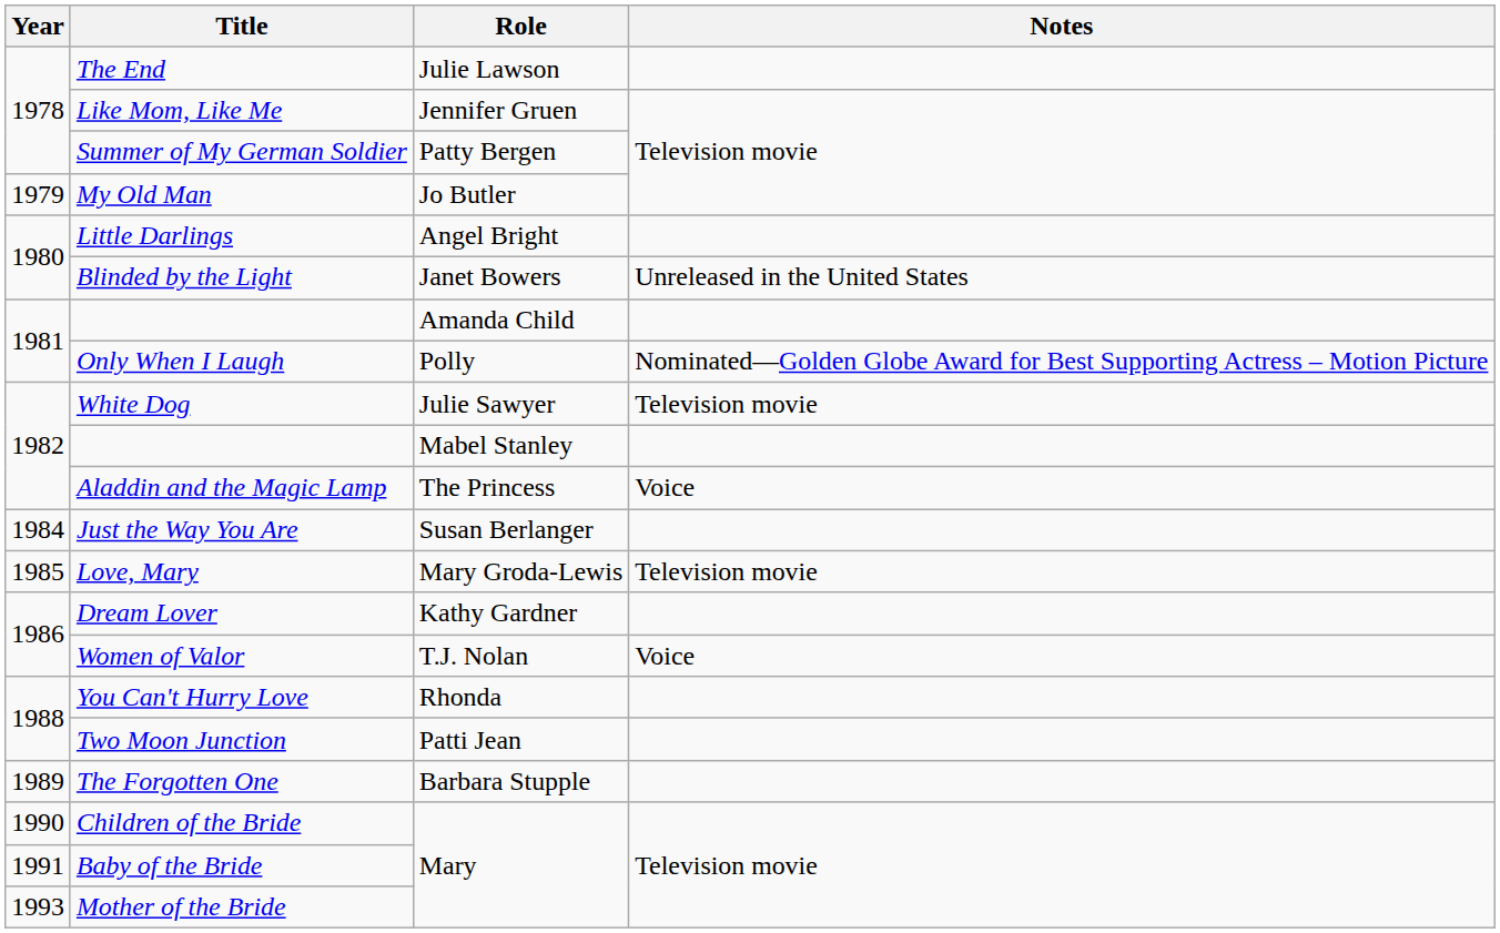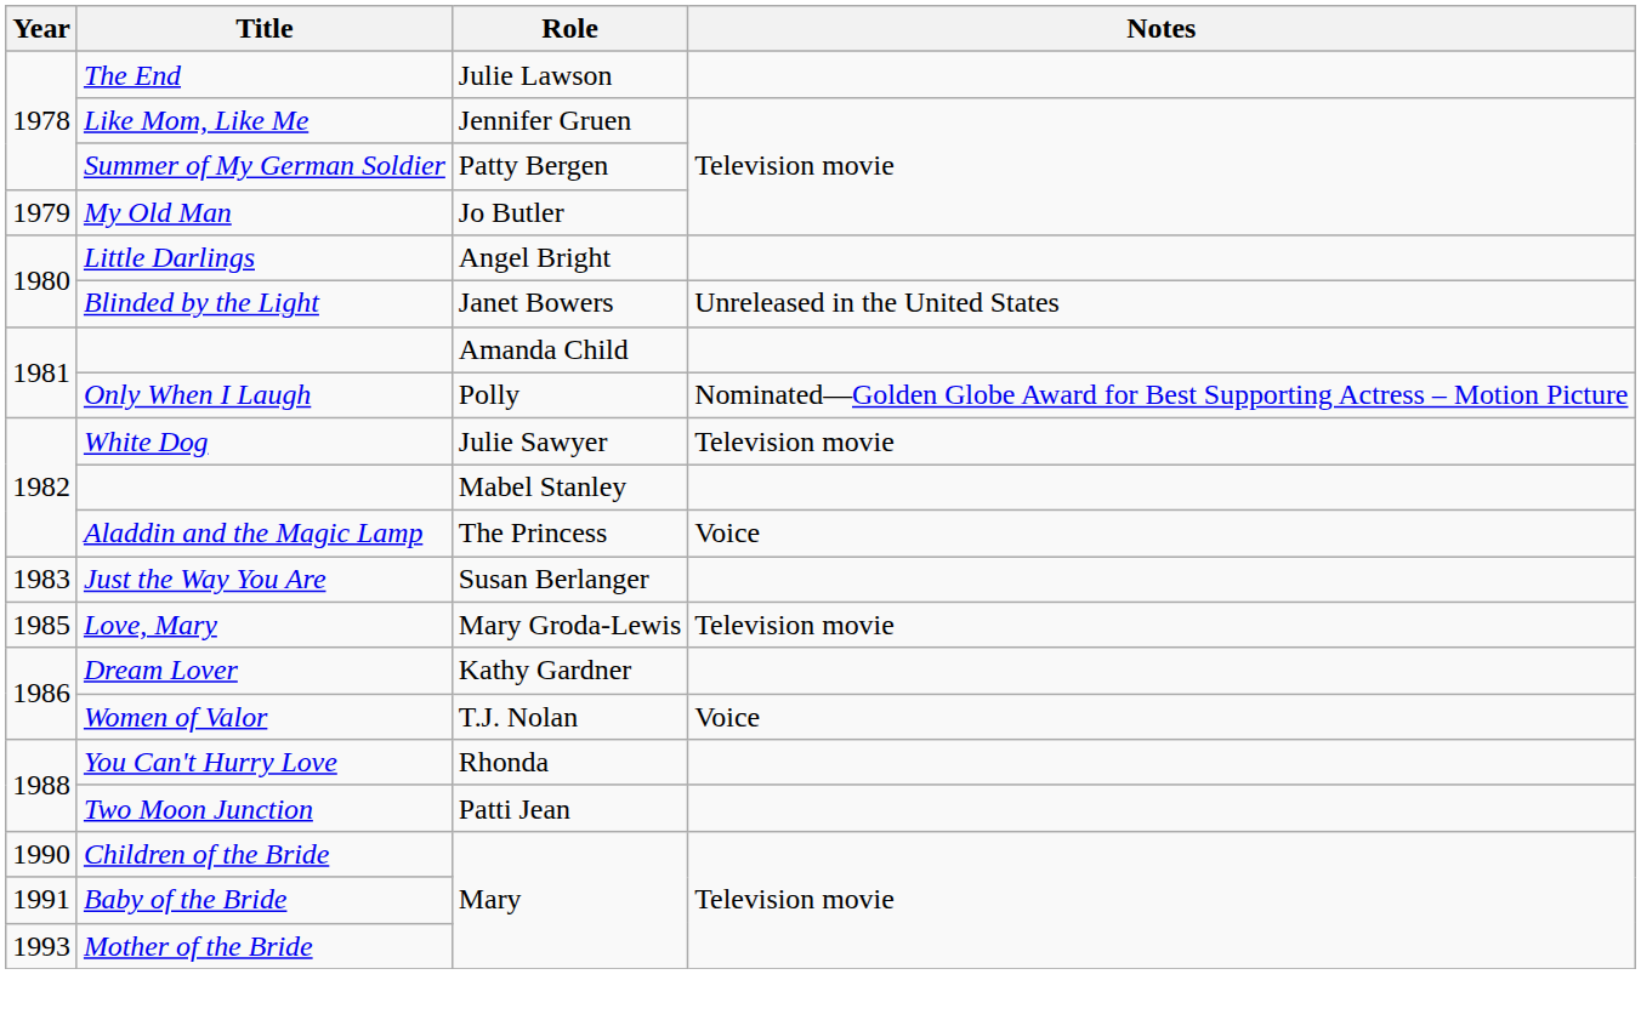Just the Way You Are | Year: 1984 -> 1983
- row: 1989 | The Forgotten One | Barbara Stupple
